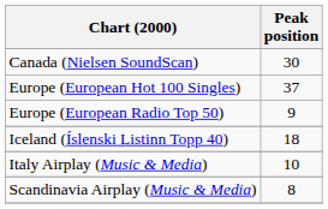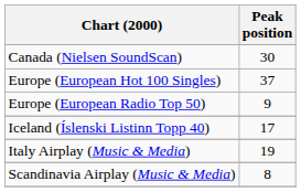Iceland (Íslenski Listinn Topp 40) | Peak position: 18 -> 17
Italy Airplay (Music & Media) | Peak position: 10 -> 19
